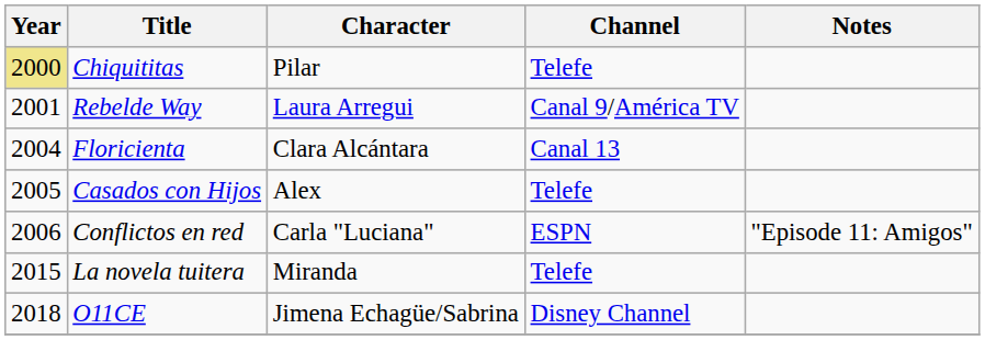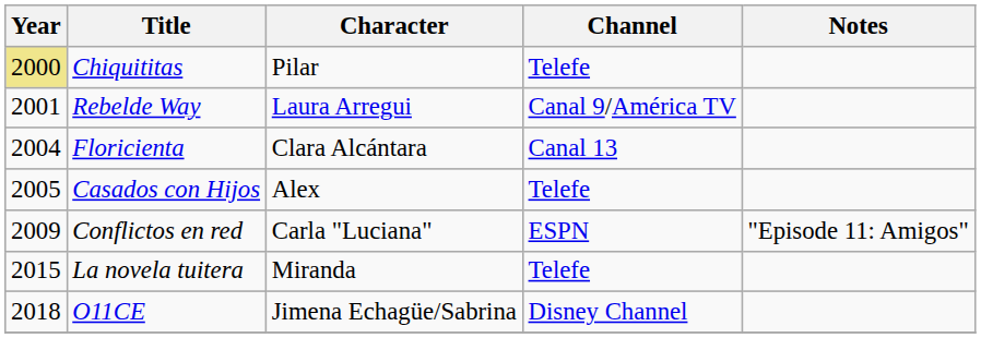Conflictos en red | Year: 2006 -> 2009
